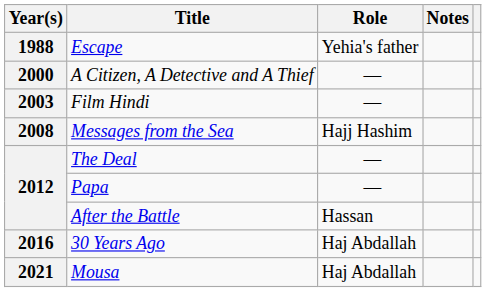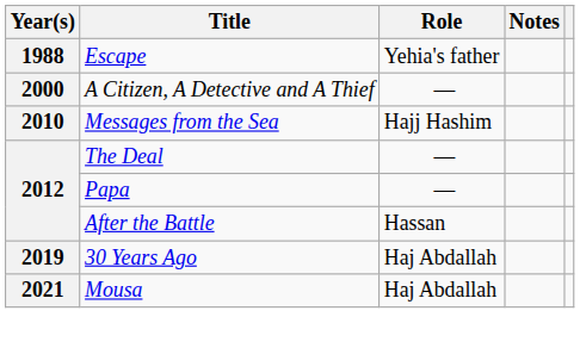- row: 2003 | Film Hindi | —
Messages from the Sea | Year(s): 2008 -> 2010
30 Years Ago | Year(s): 2016 -> 2019
